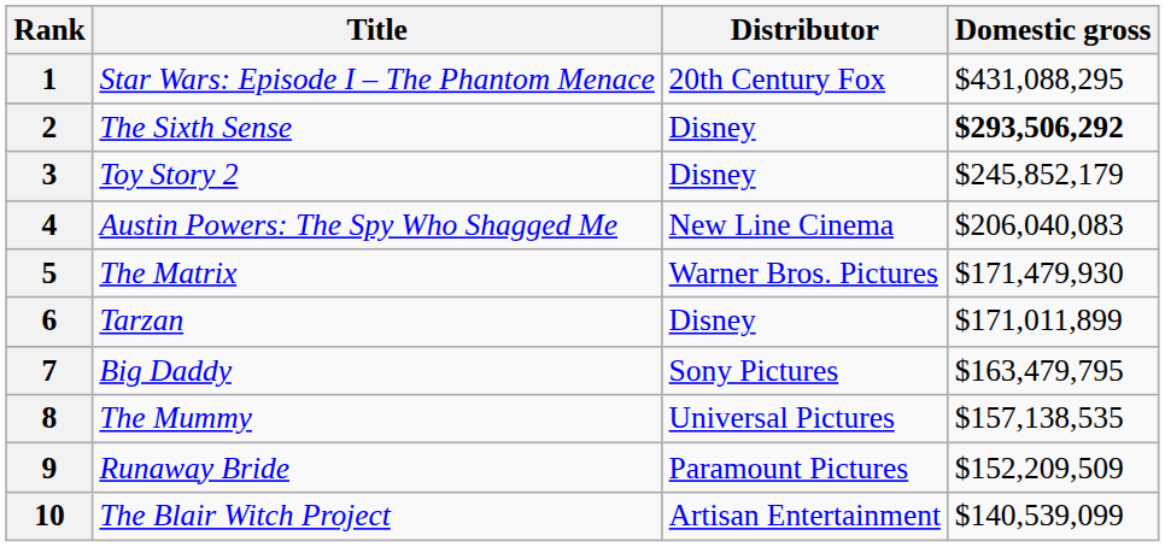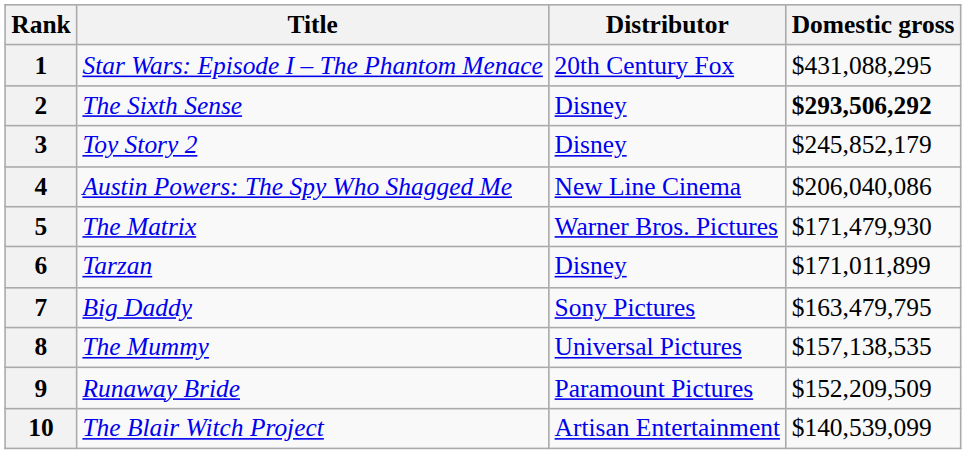4 | Domestic gross: $206,040,083 -> $206,040,086
